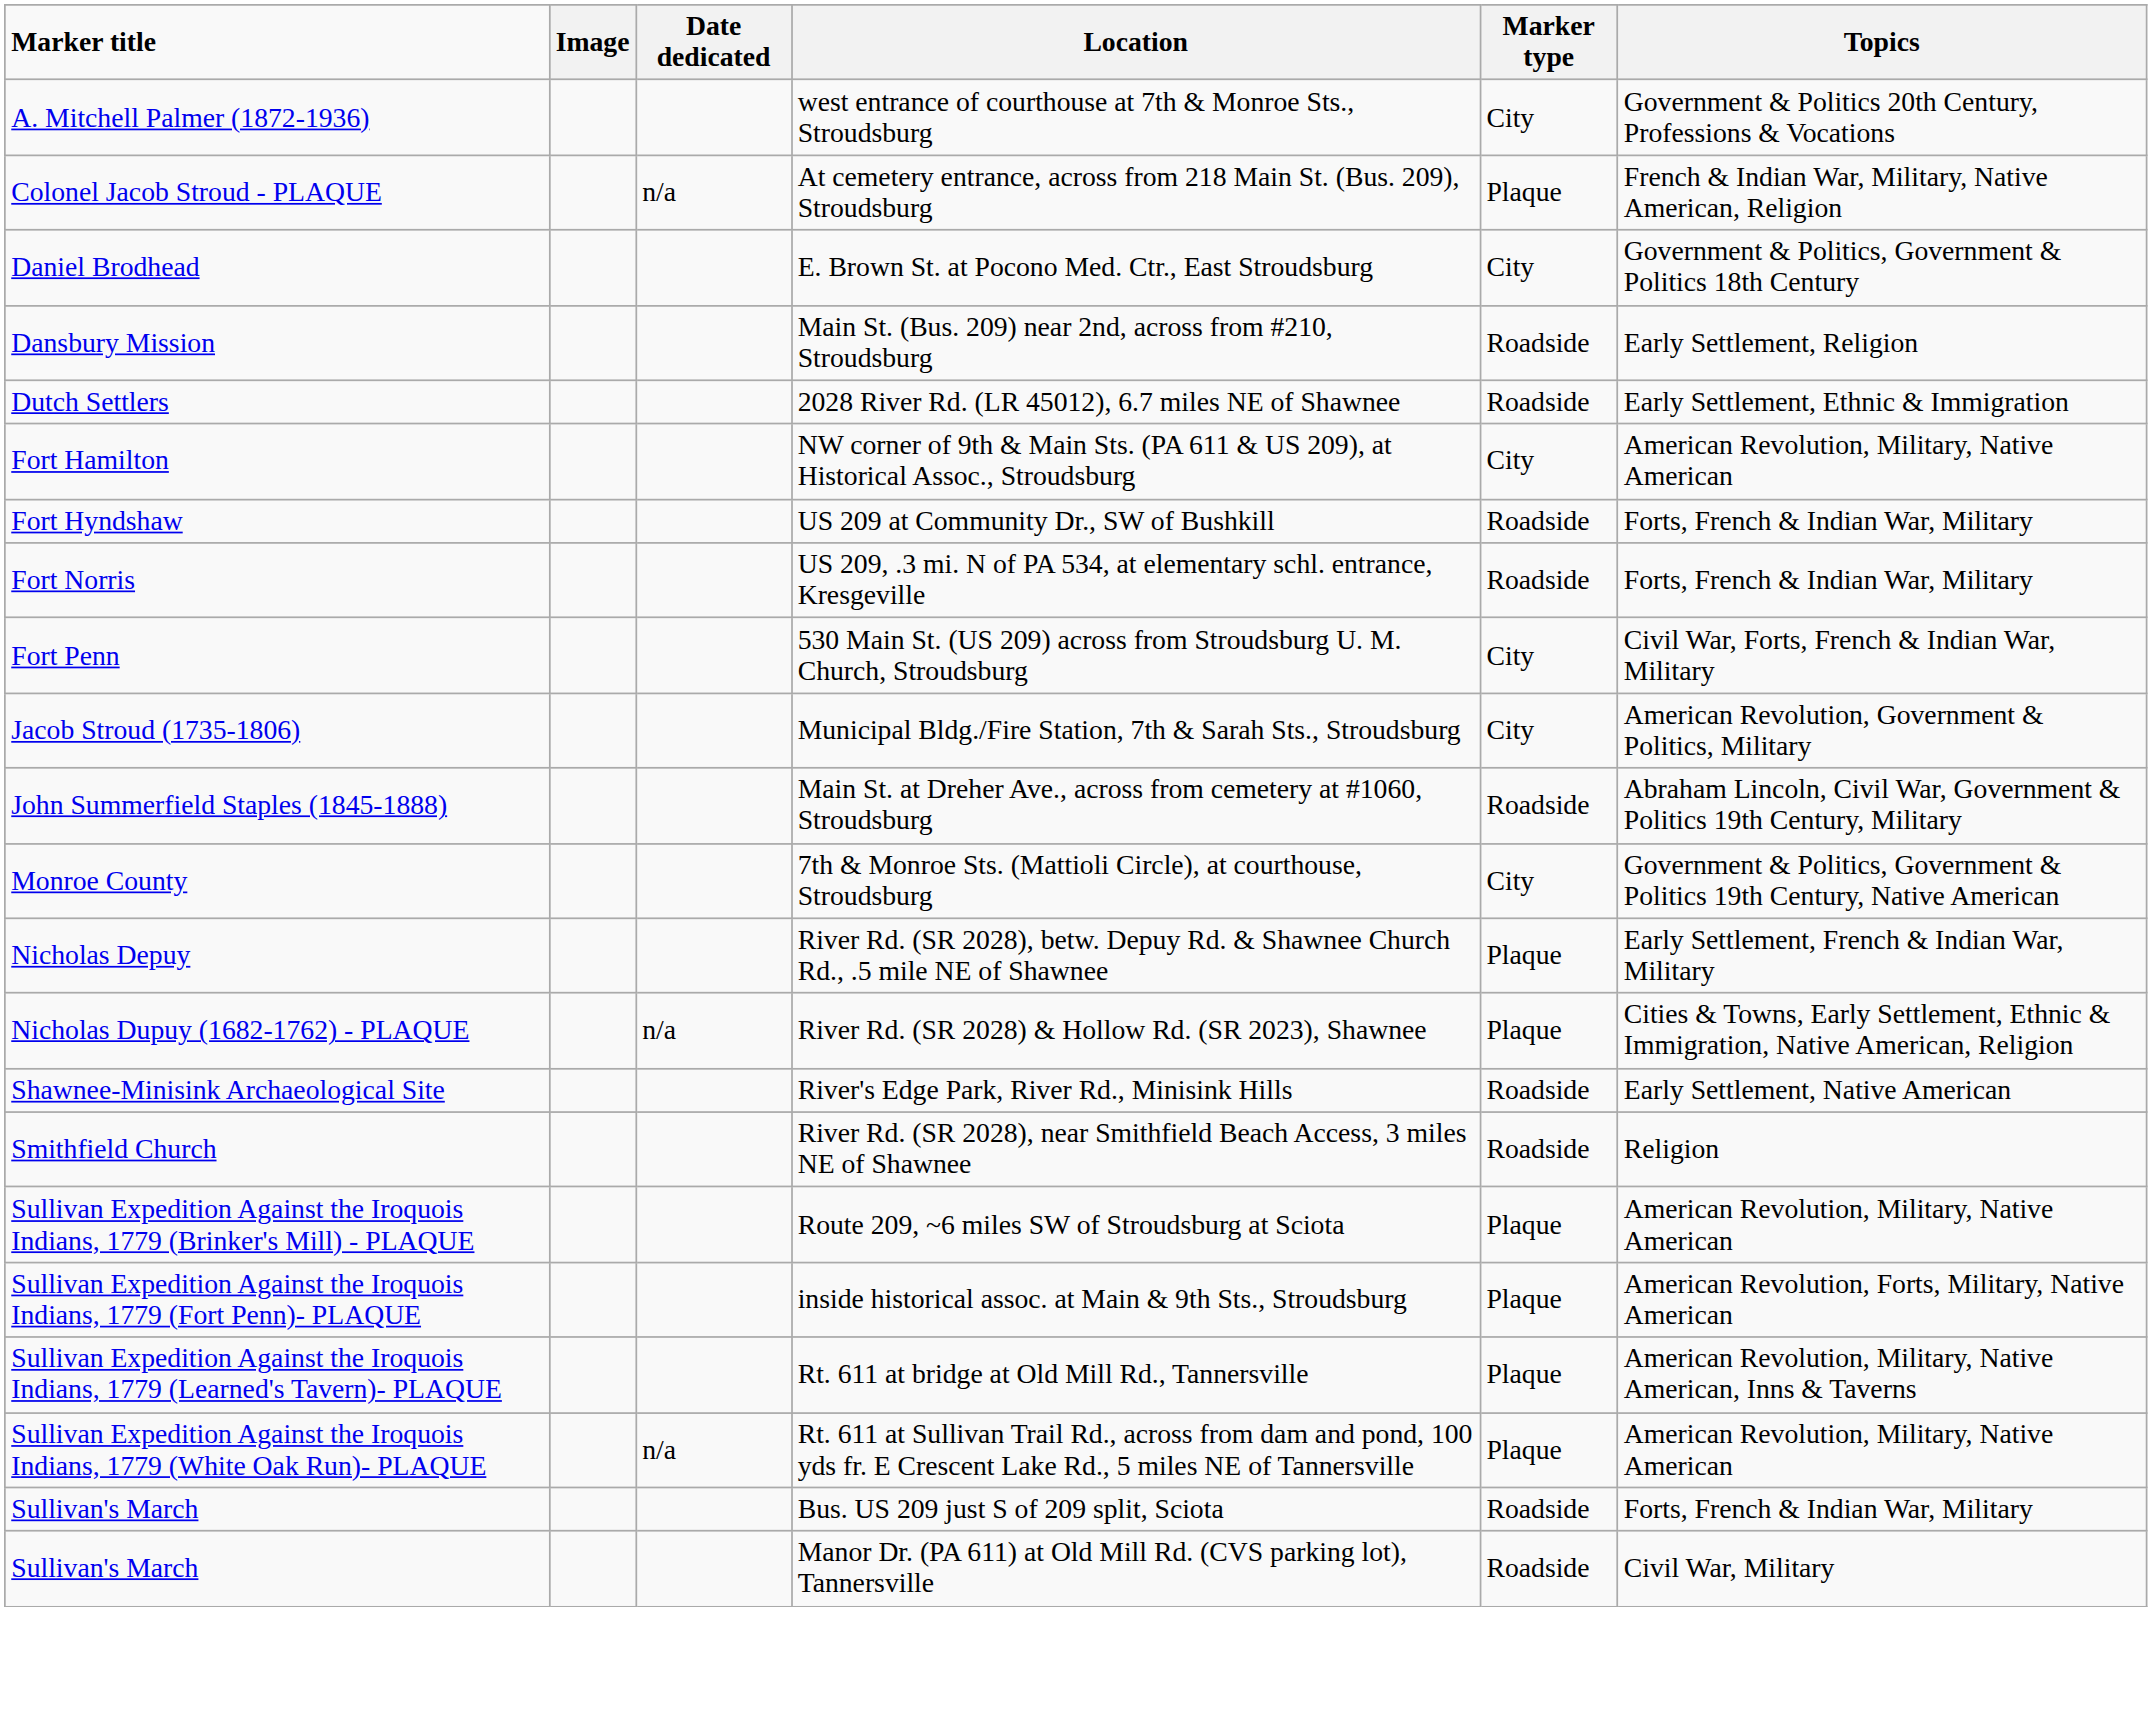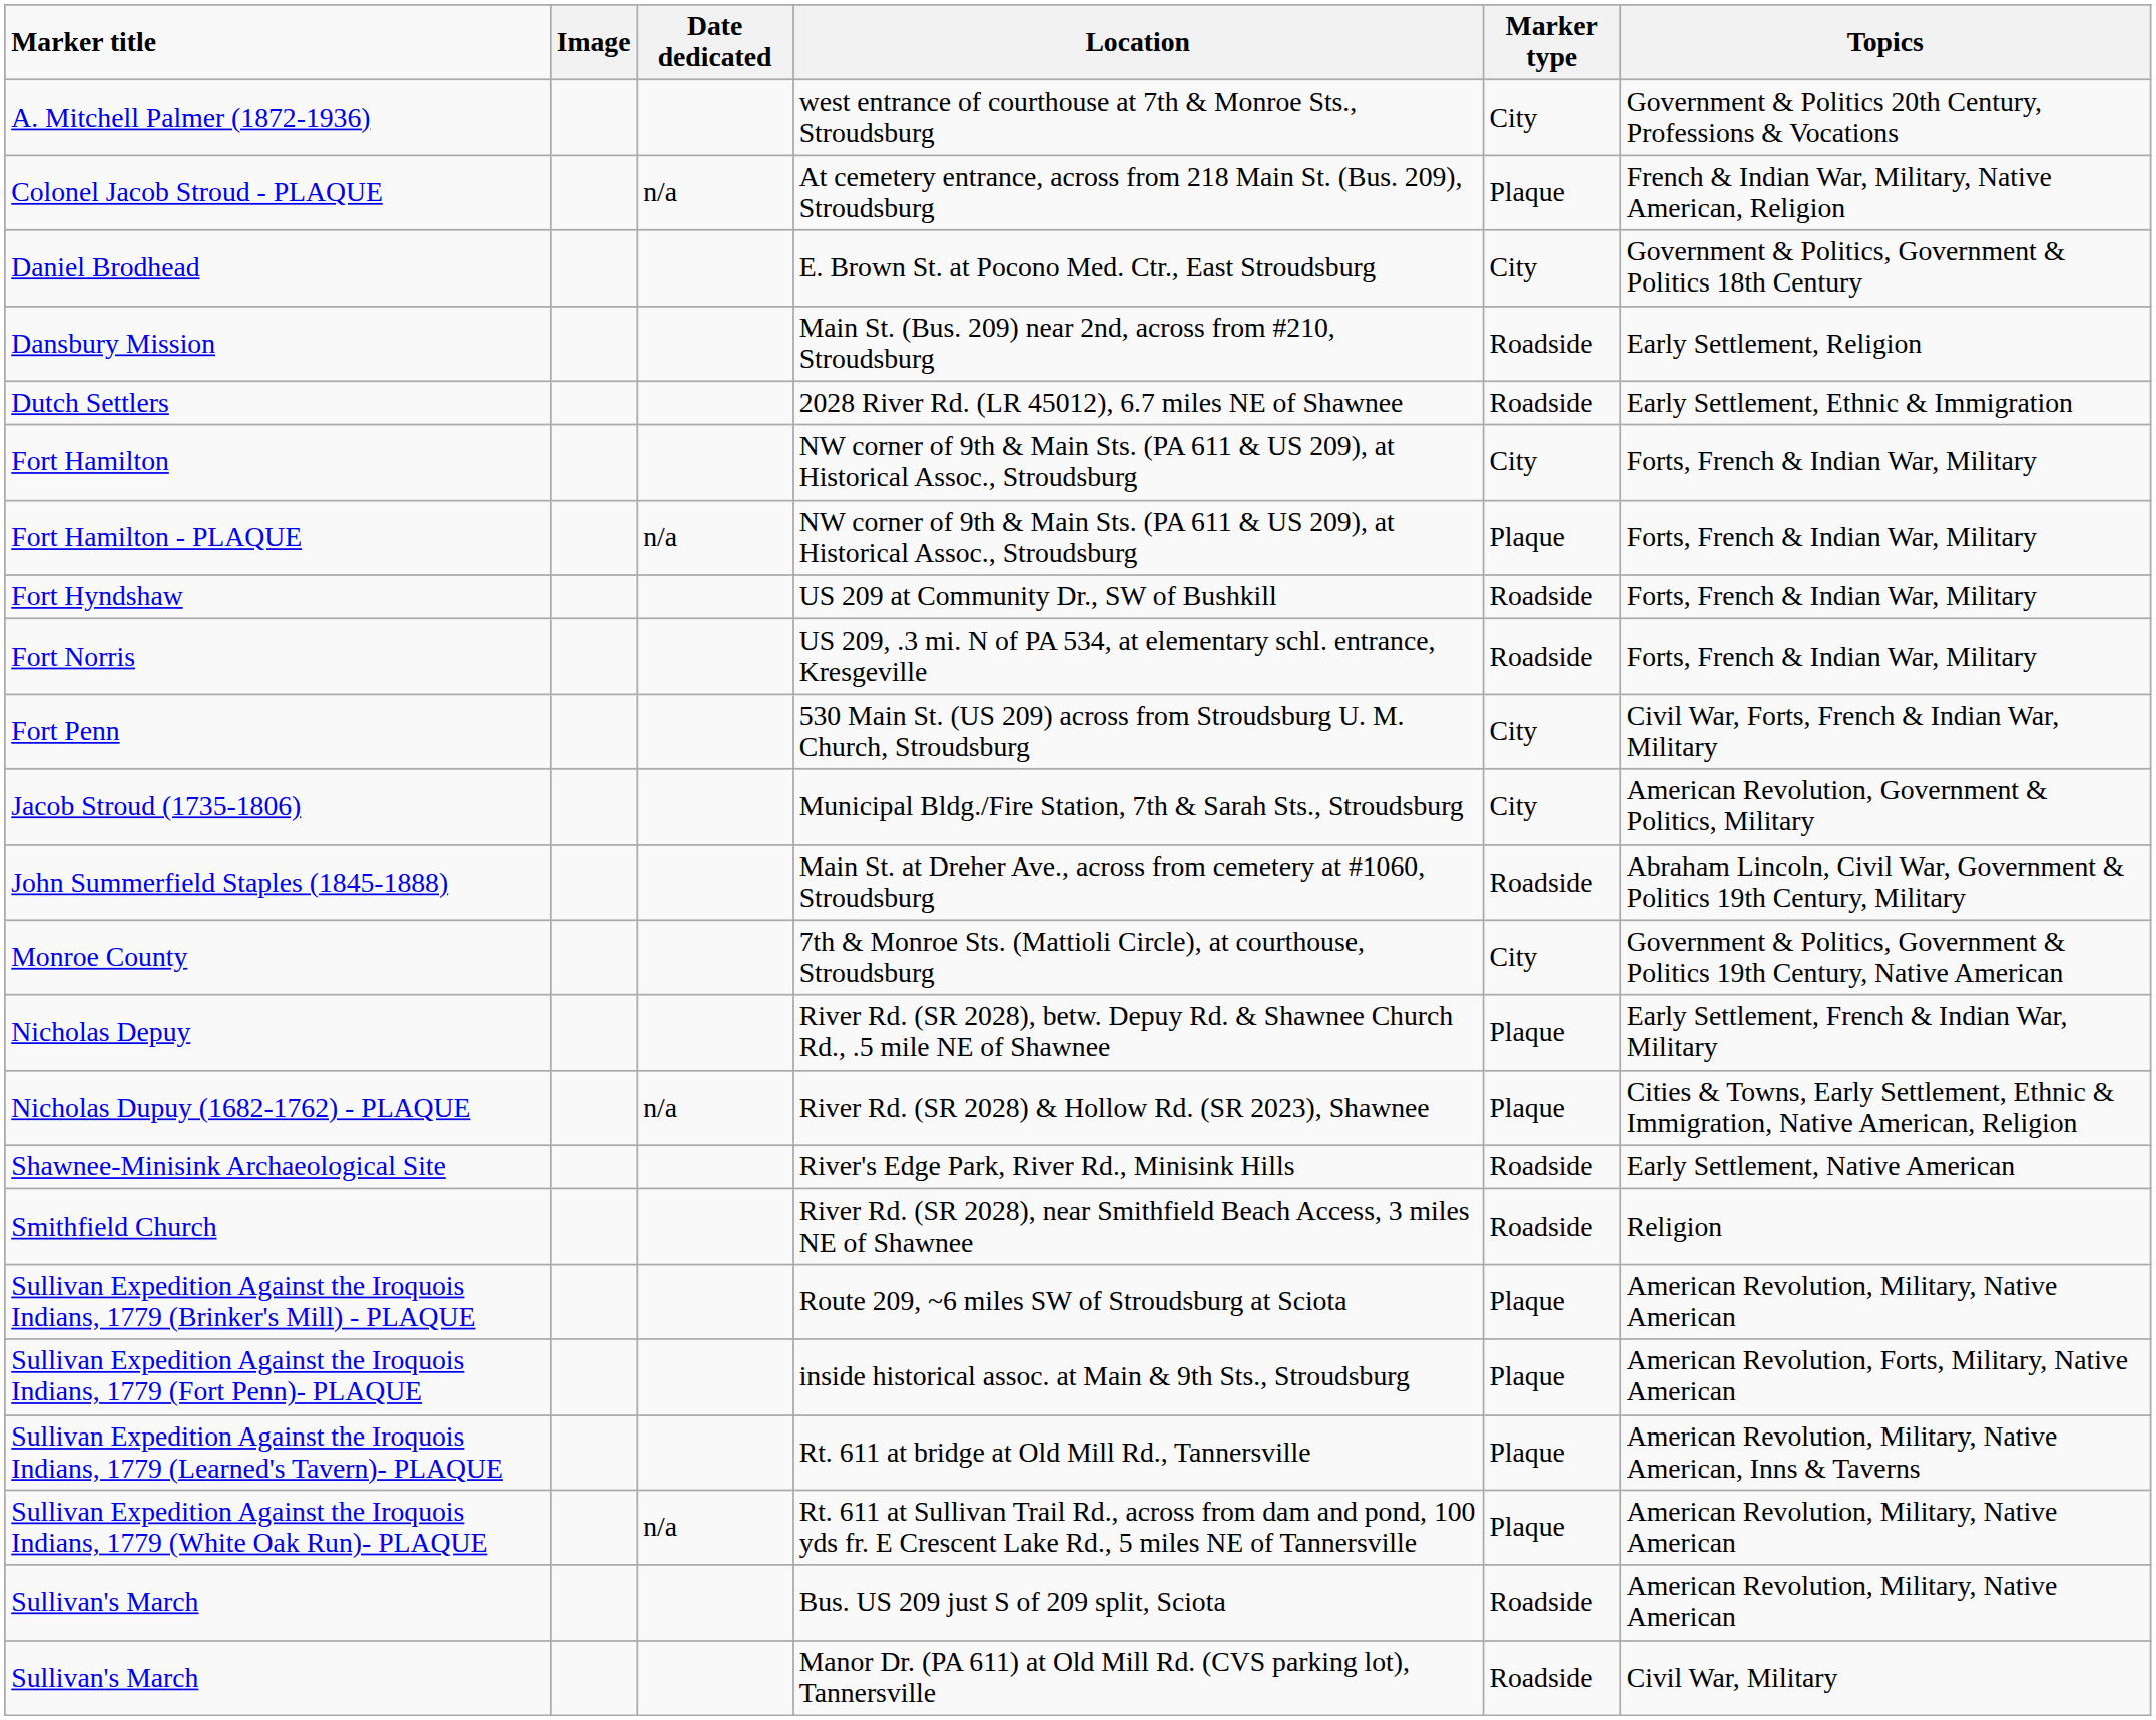Fort Hamilton | Topics: American Revolution, Military, Native American -> Forts, French & Indian War, Military
+ row: Fort Hamilton - PLAQUE | n/a | NW corner of 9th & Main Sts. (PA 611 & US 209), at Historical Assoc., Stroudsburg | Plaque | Forts, French & Indian War, Military
Sullivan's March / Bus. US 209 just S of 209 split, Sciota | Topics: Forts, French & Indian War, Military -> American Revolution, Military, Native American
